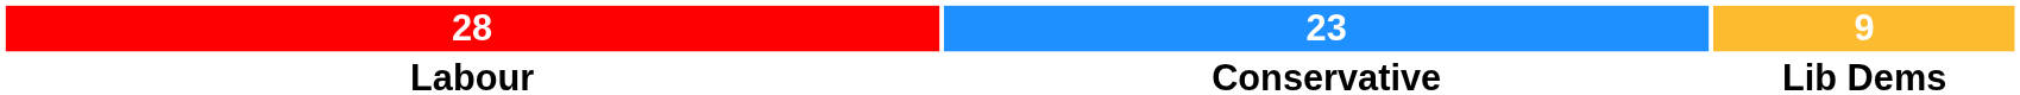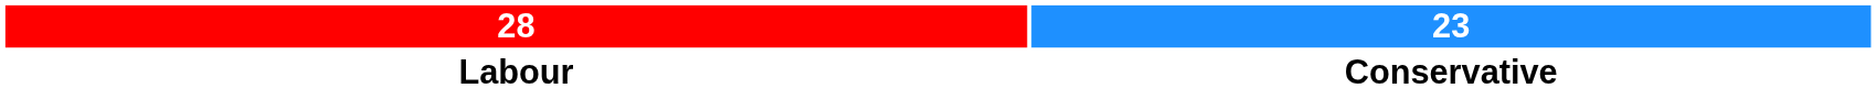- column: 9 | Lib Dems
